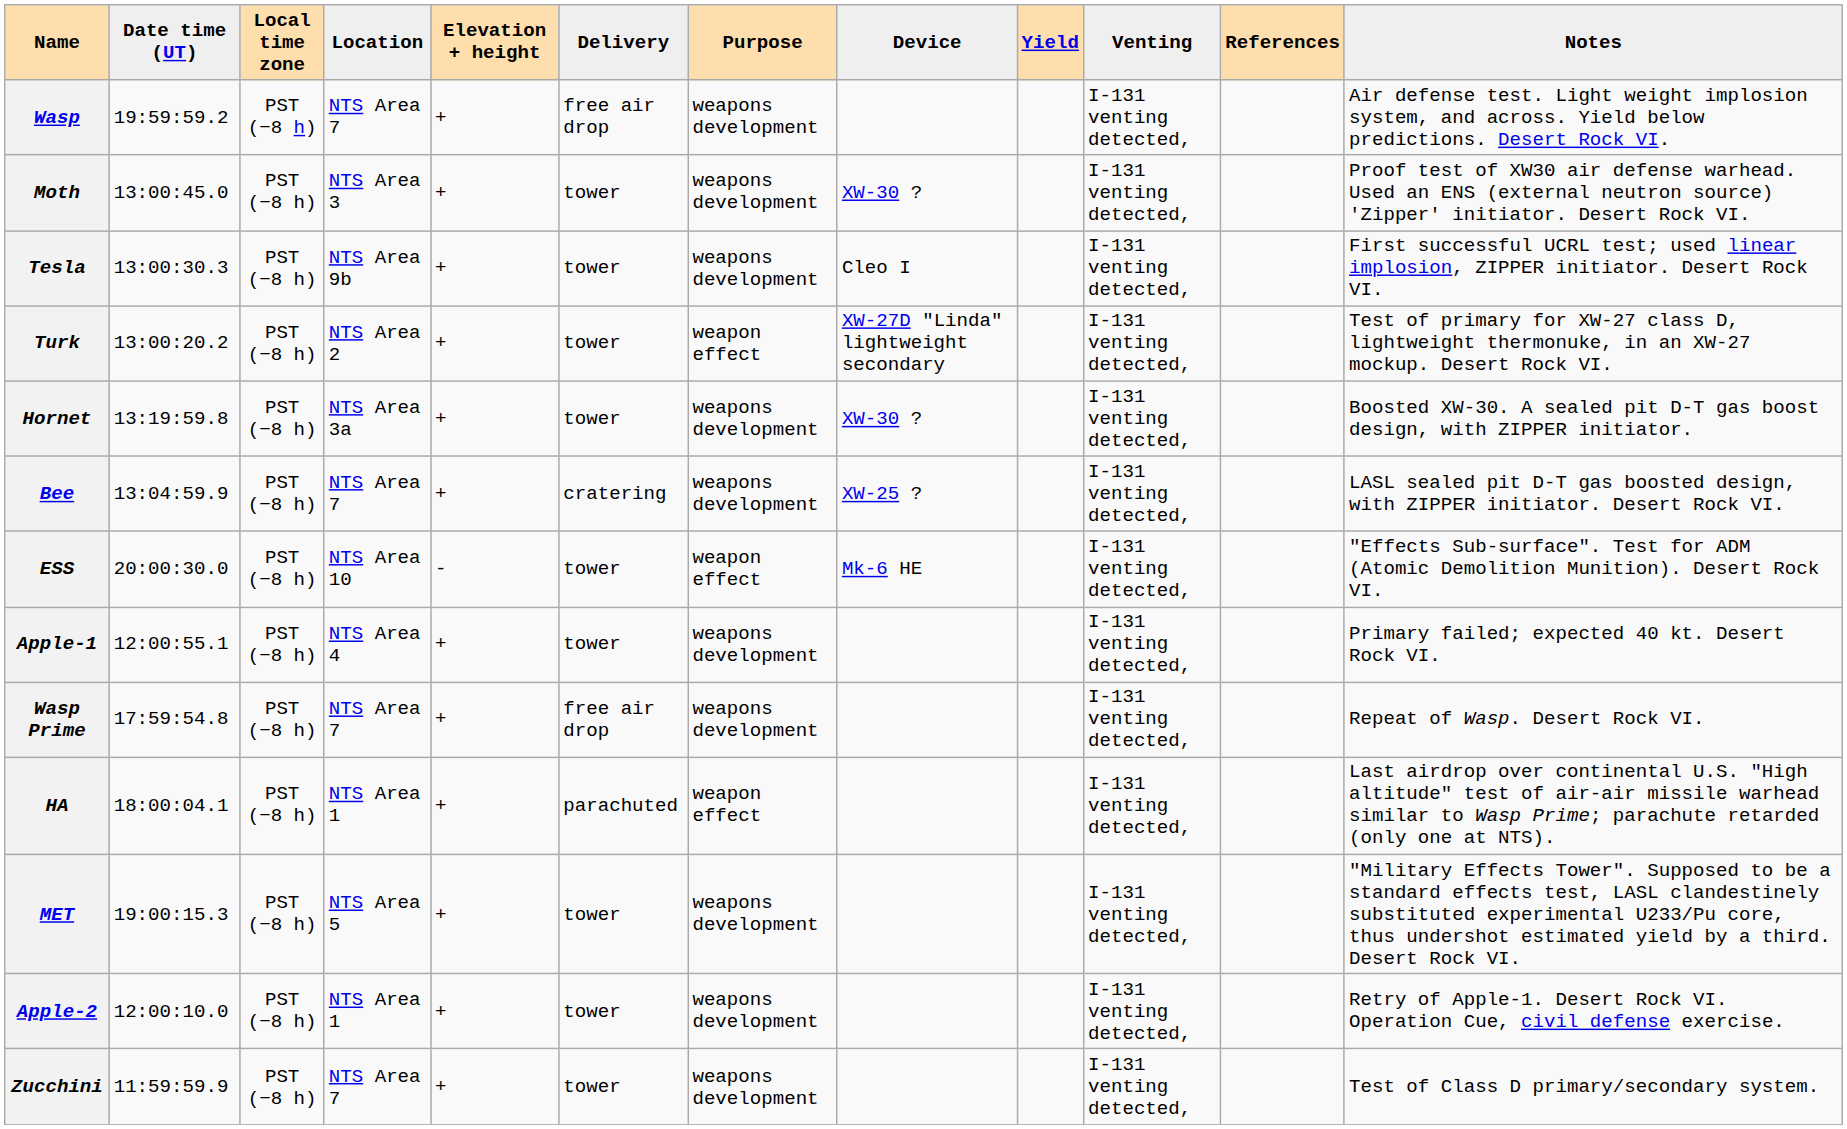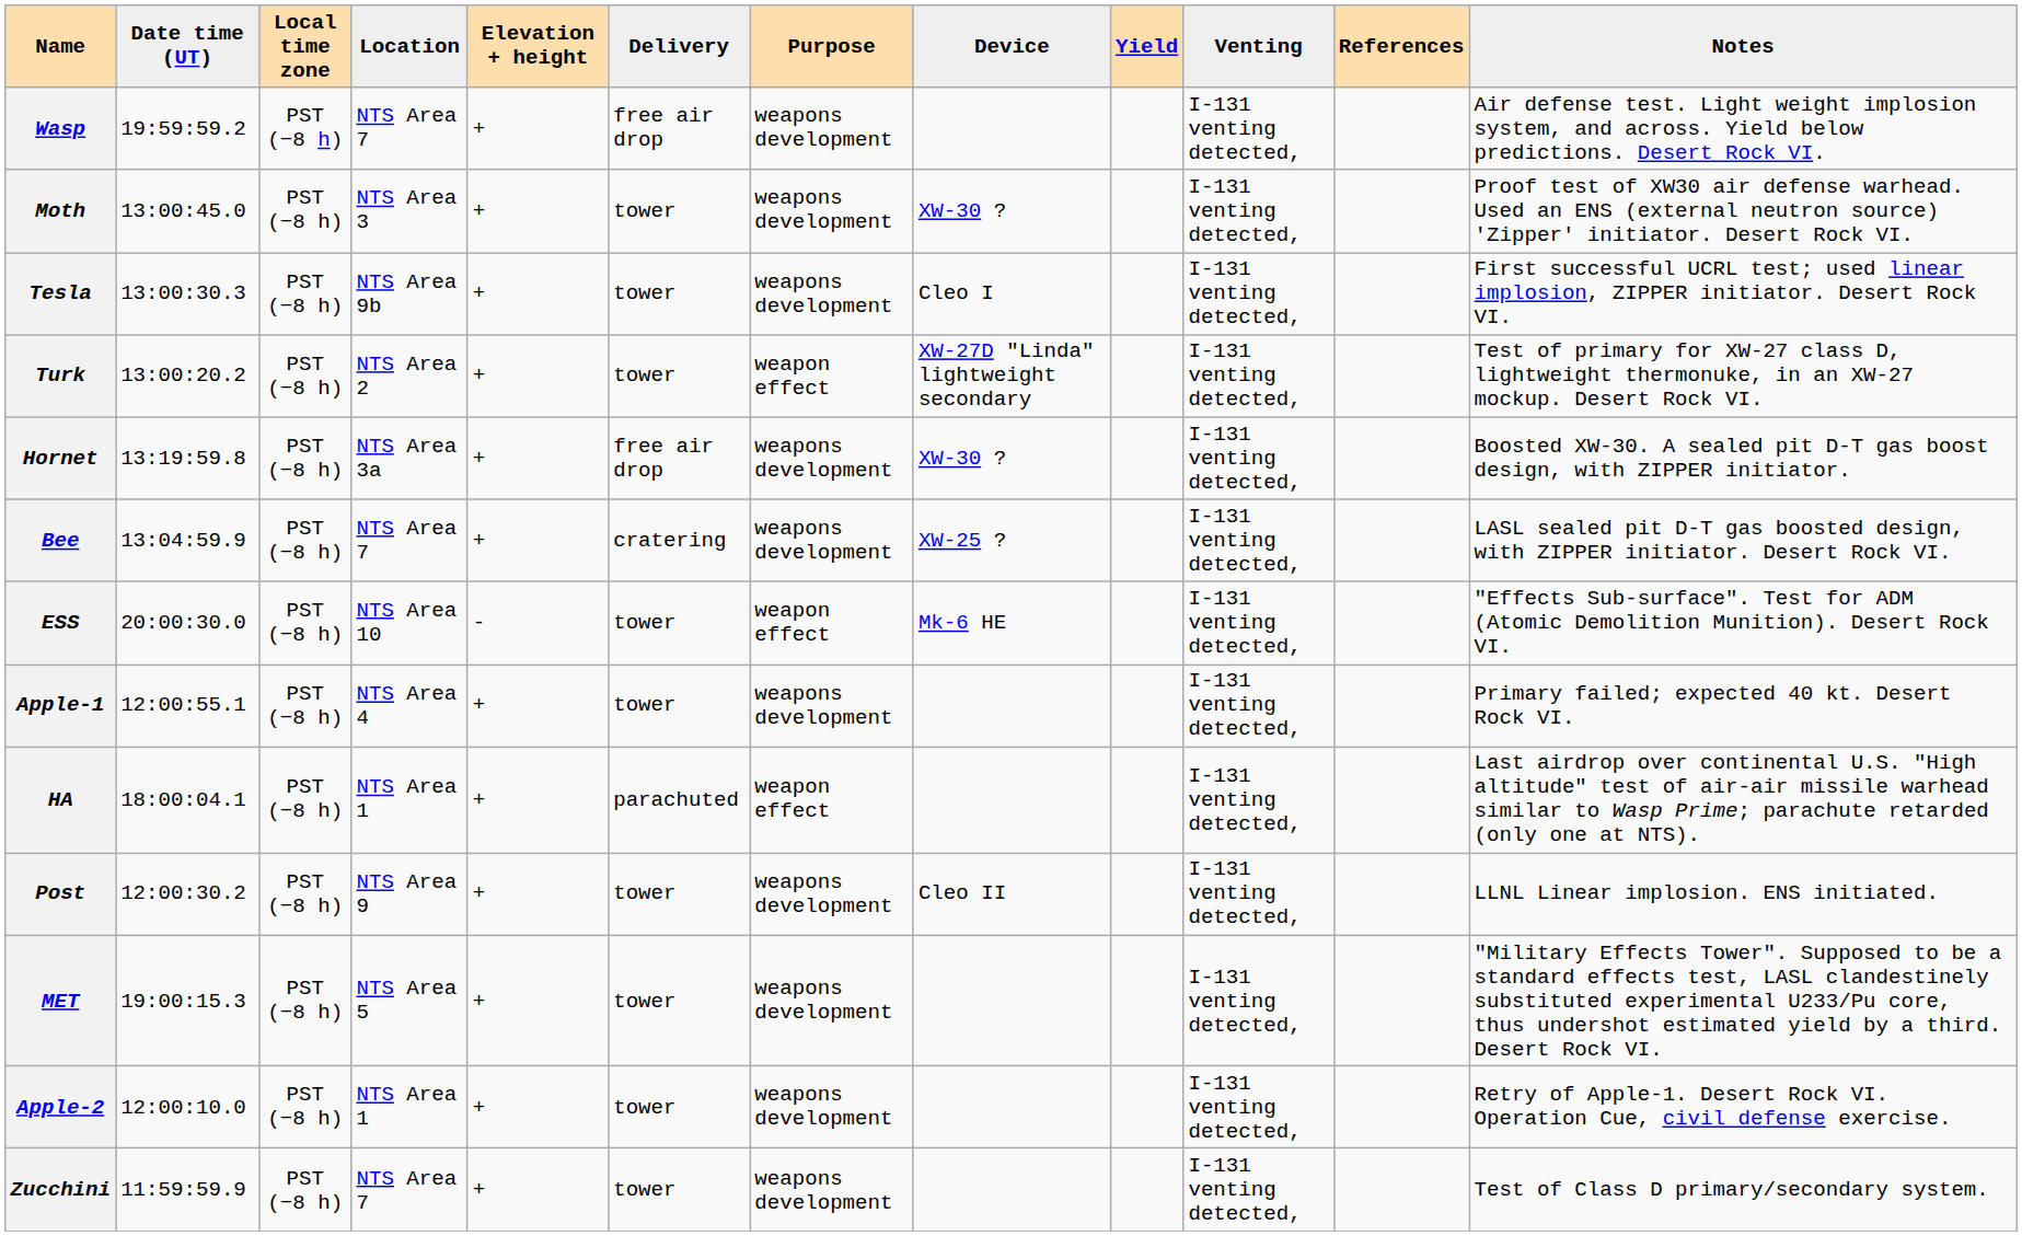Hornet | Delivery: tower -> free air drop
- row: Wasp Prime | 17:59:54.8 | PST (−8 h) | NTS Area 7 | + | free air drop | weapons development | I-131 venting detected, | Repeat of Wasp. Desert Rock VI.
+ row: Post | 12:00:30.2 | PST (−8 h) | NTS Area 9 | + | tower | weapons development | Cleo II | I-131 venting detected, | LLNL Linear implosion. ENS initiated.
